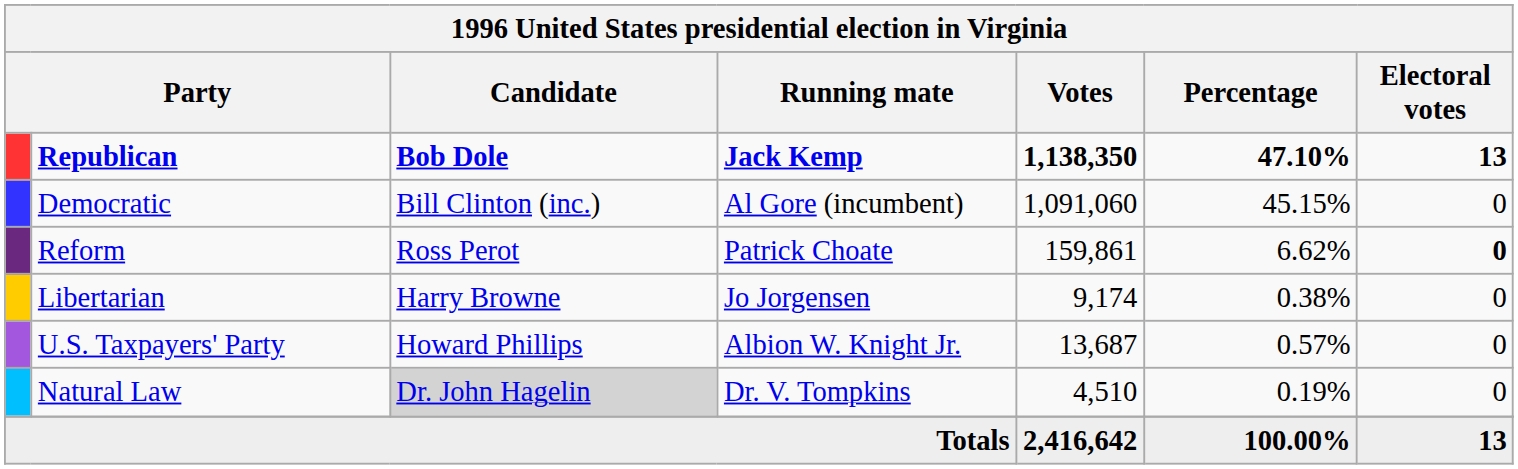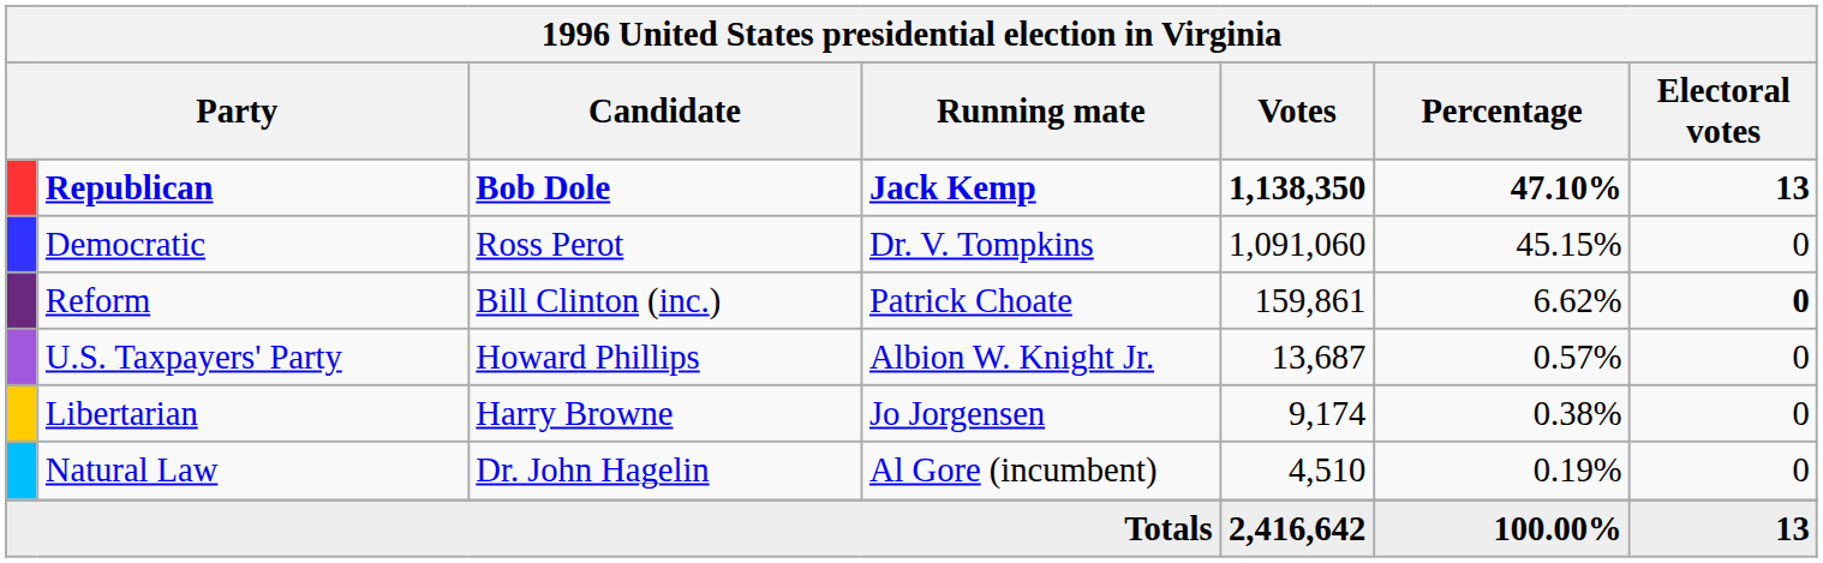Democratic | Candidate: Bill Clinton (inc.) -> Ross Perot
Democratic | Running mate: Al Gore (incumbent) -> Dr. V. Tompkins
Reform | Candidate: Ross Perot -> Bill Clinton (inc.)
rows swapped: U.S. Taxpayers' Party <-> Libertarian
Natural Law | Candidate: lightgrey background -> no background
Natural Law | Running mate: Dr. V. Tompkins -> Al Gore (incumbent)
